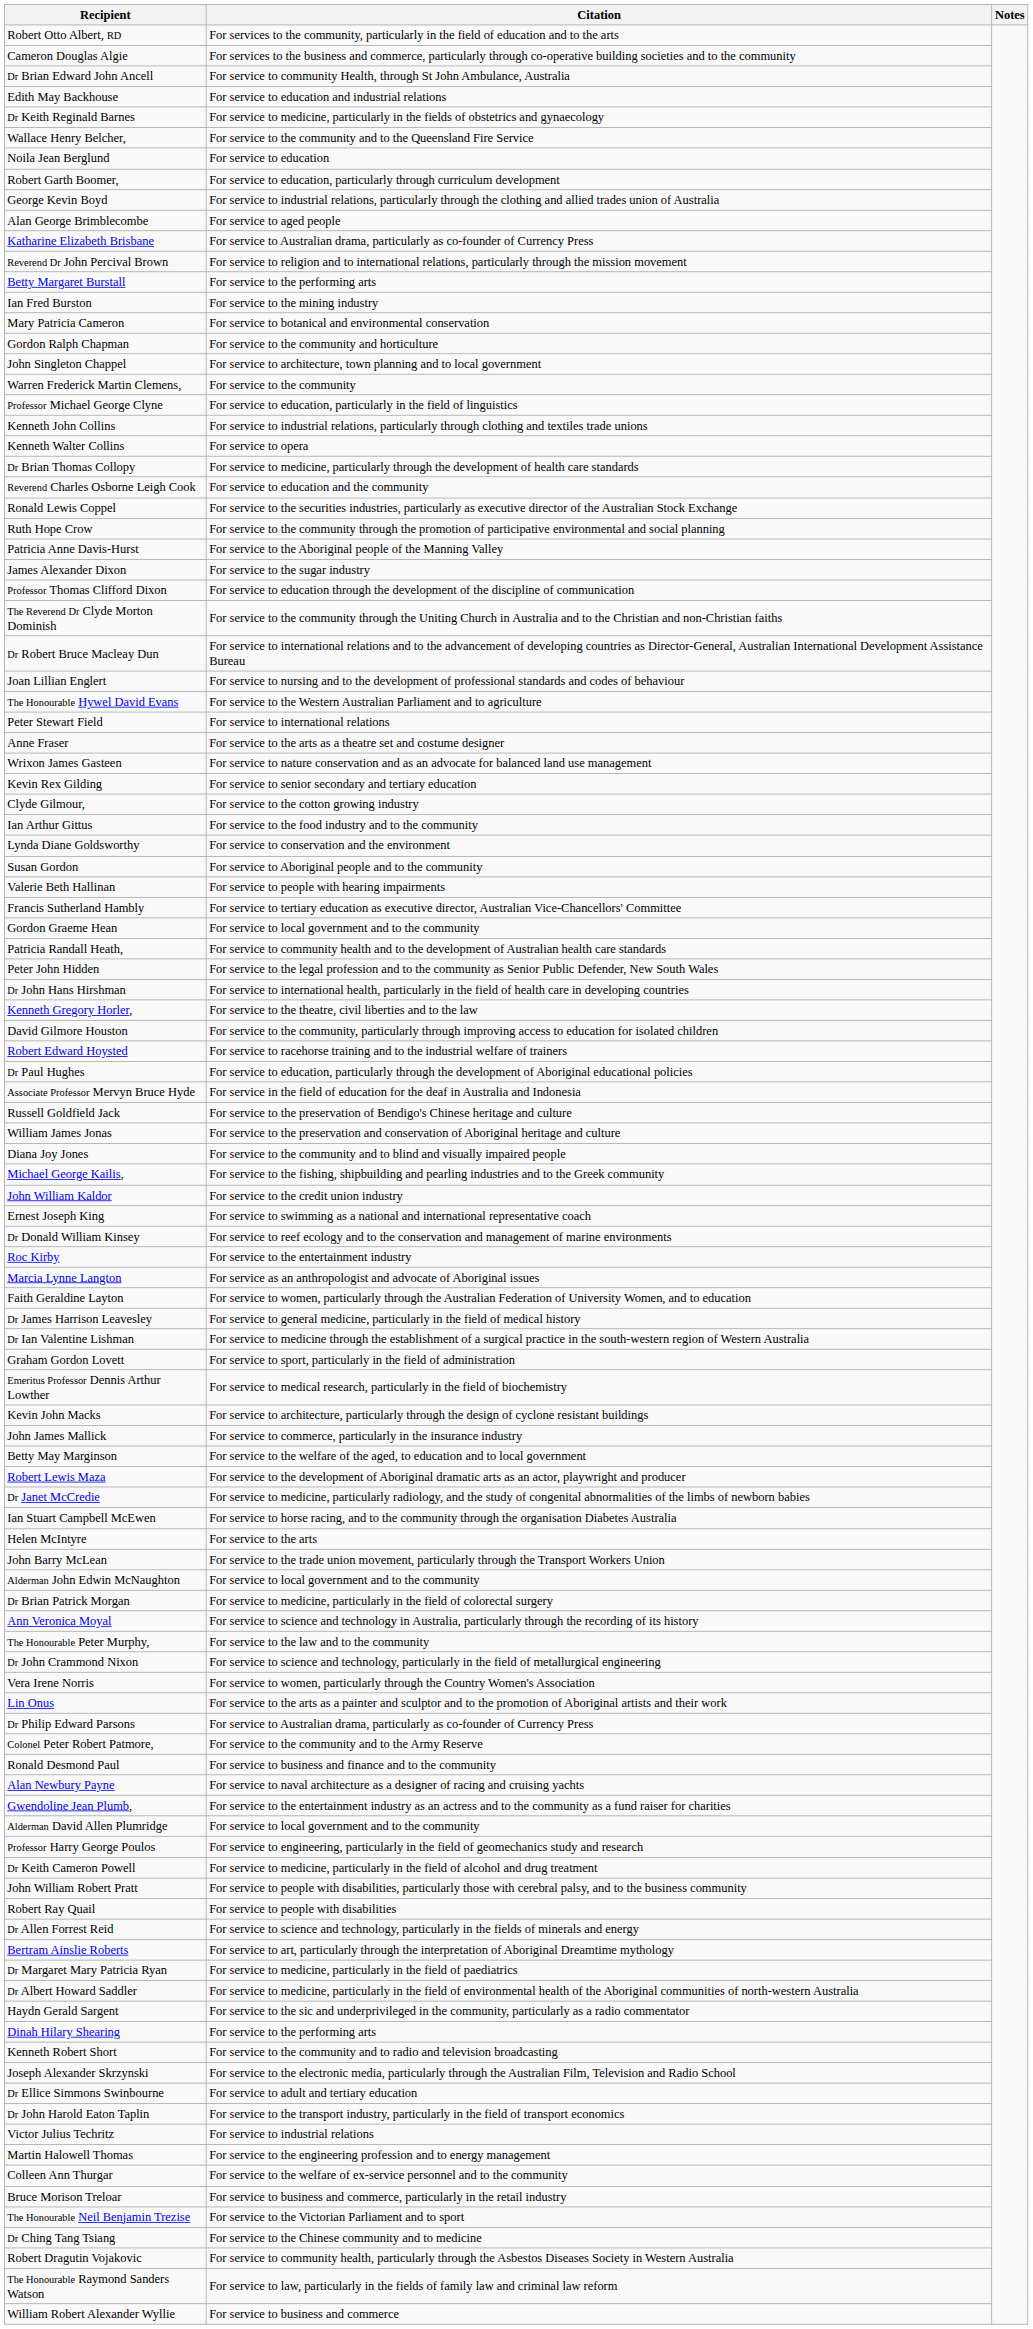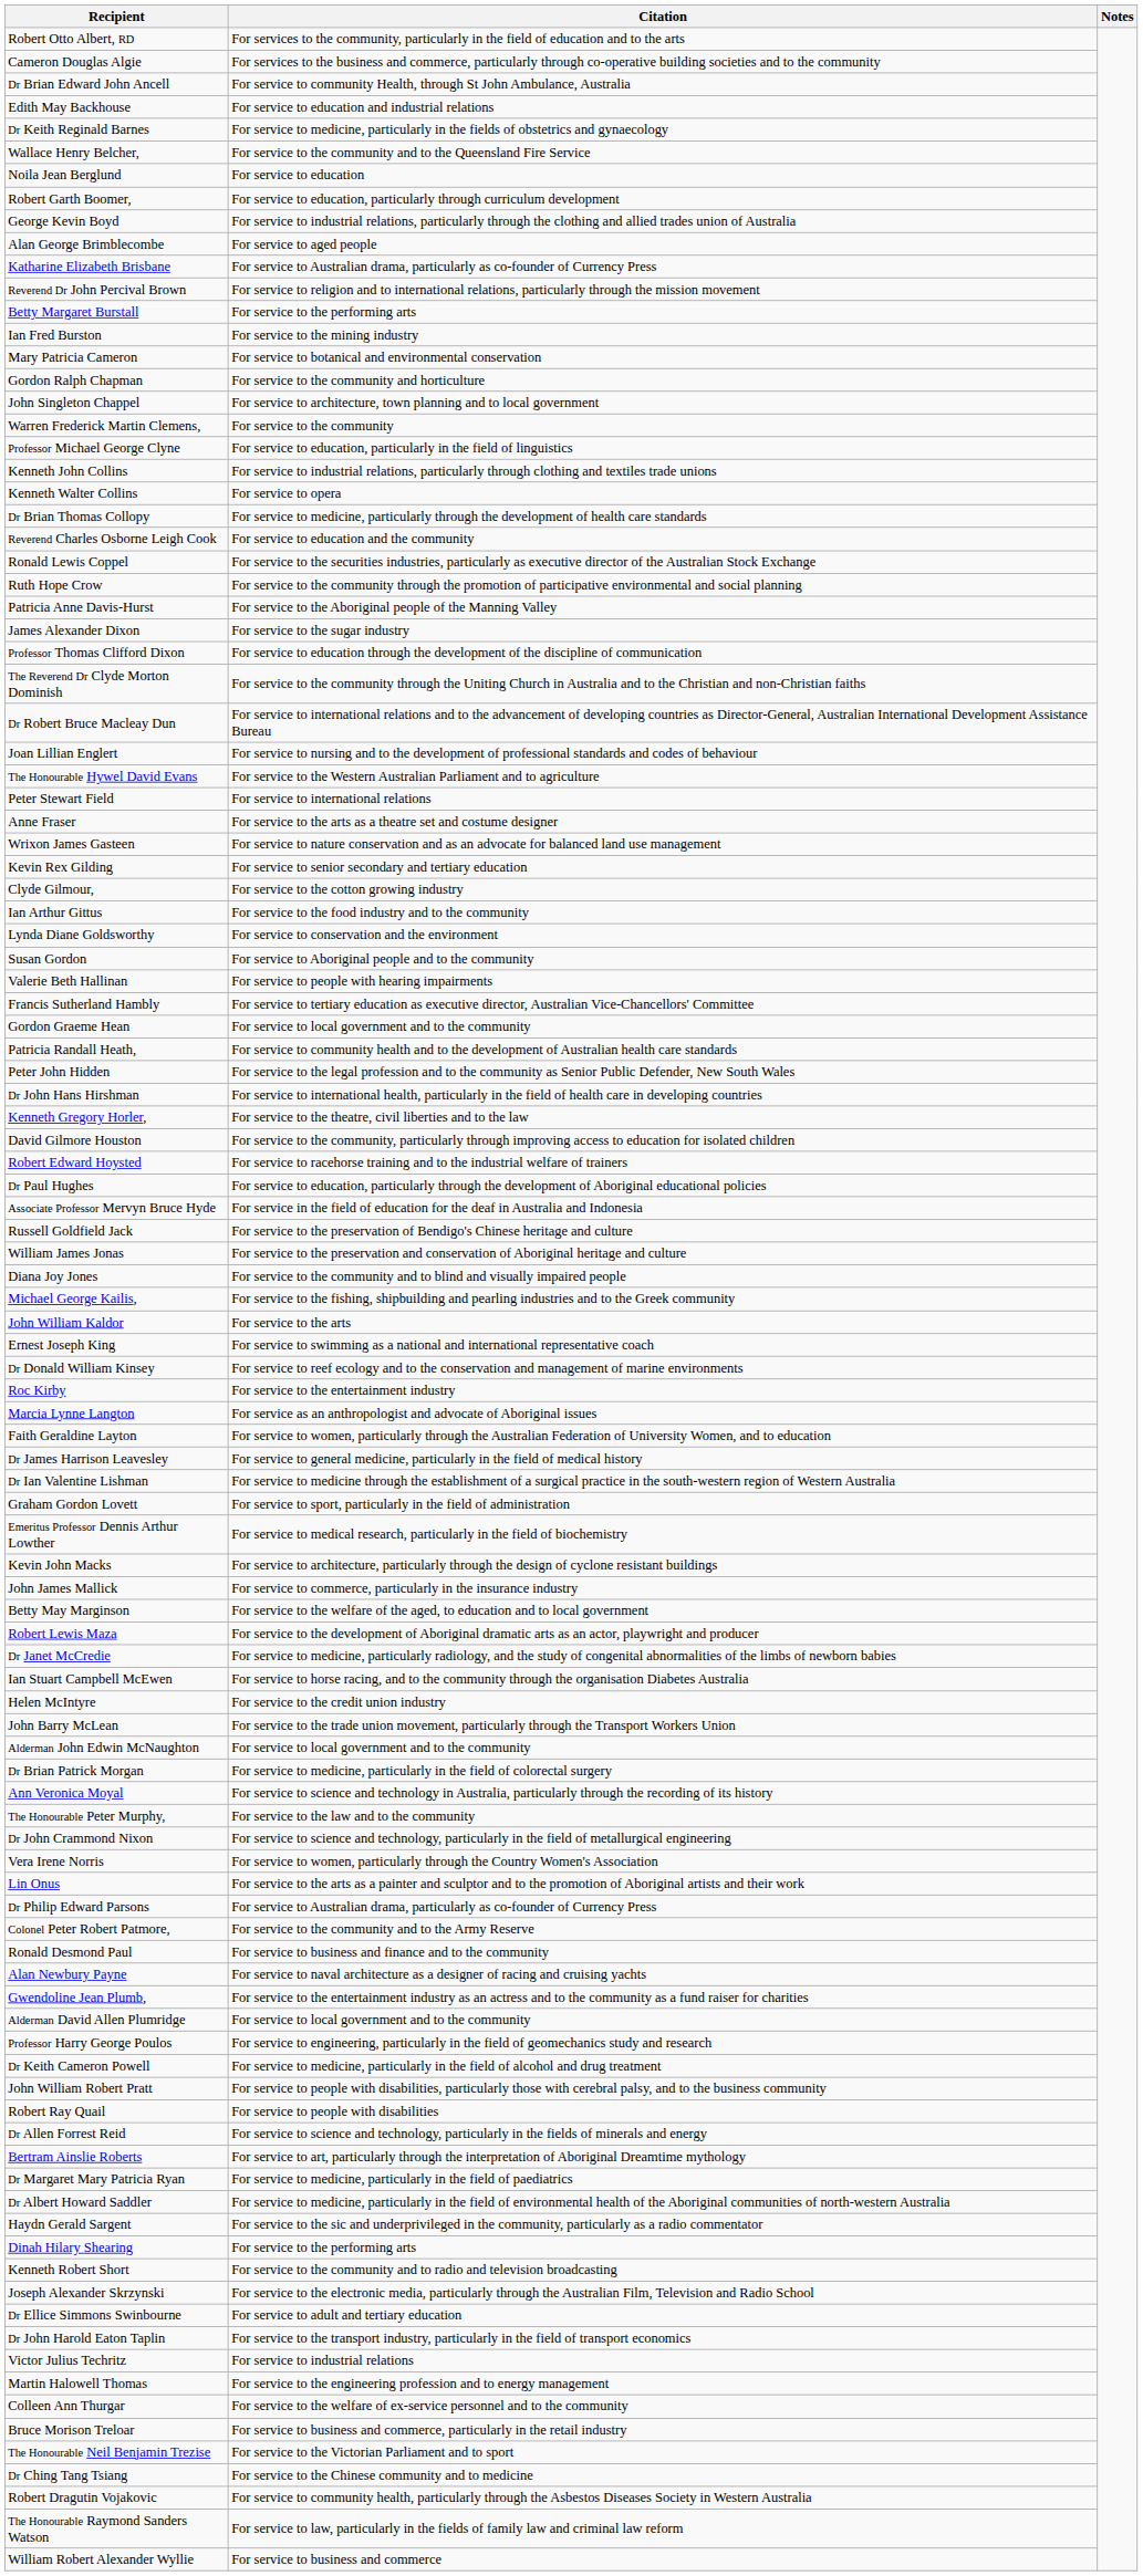John William Kaldor | Citation: For service to the credit union industry -> For service to the arts
Helen McIntyre | Citation: For service to the arts -> For service to the credit union industry
